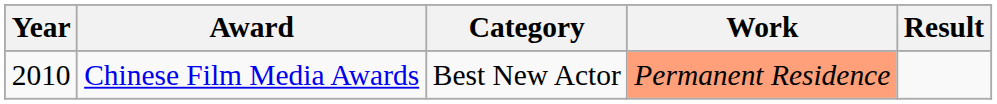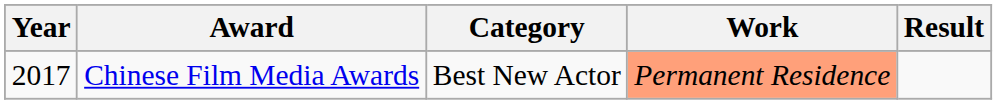Chinese Film Media Awards | Year: 2010 -> 2017
